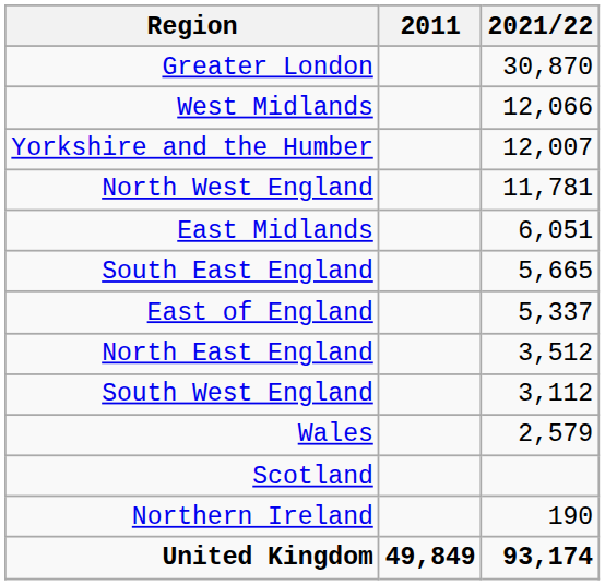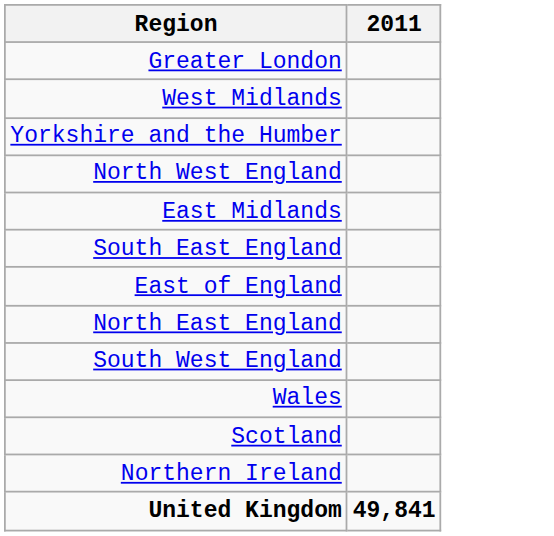- column: 2021/22 | 30,870 | 12,066 | 12,007 | 11,781 | 6,051 | 5,665 | 5,337 | 3,512 | 3,112 | 2,579 | 190 | 93,174
United Kingdom | 2011: 49,849 -> 49,841
